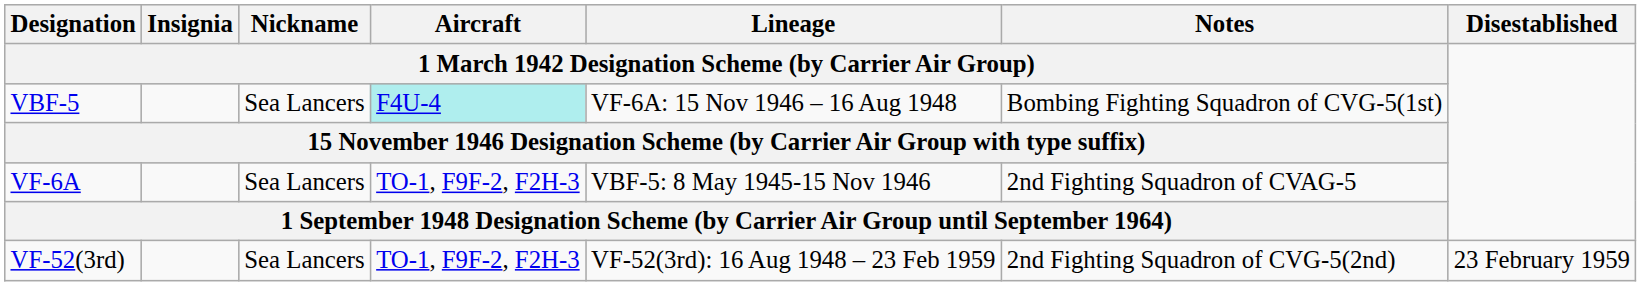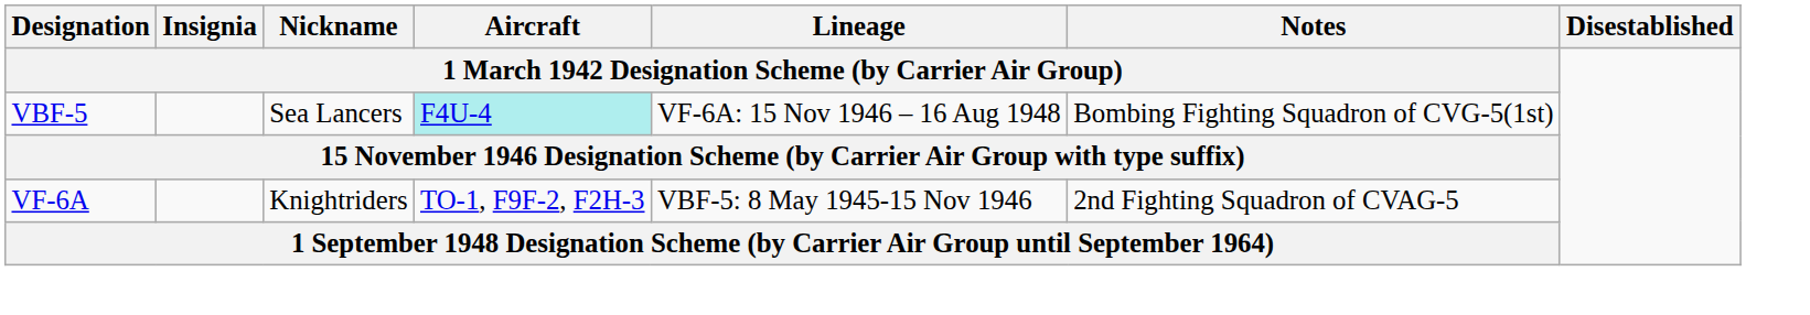VF-6A | column 3: Sea Lancers -> Knightriders
- row: VF-52(3rd) | Sea Lancers | TO-1, F9F-2, F2H-3 | VF-52(3rd): 16 Aug 1948 – 23 Feb 1959 | 2nd Fighting Squadron of CVG-5(2nd) | 23 February 1959
